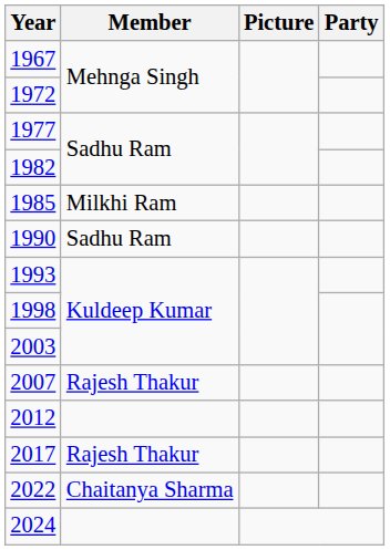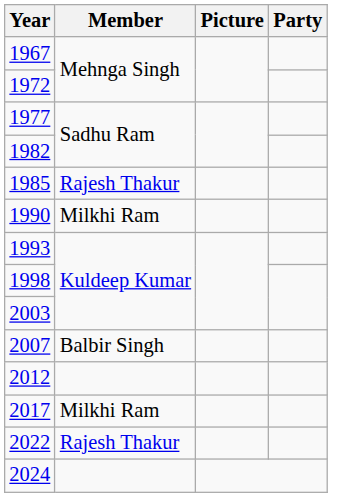1985 | Member: Milkhi Ram -> Rajesh Thakur
1990 | Member: Sadhu Ram -> Milkhi Ram
2007 | Member: Rajesh Thakur -> Balbir Singh
2017 | Member: Rajesh Thakur -> Milkhi Ram
2022 | Member: Chaitanya Sharma -> Rajesh Thakur
